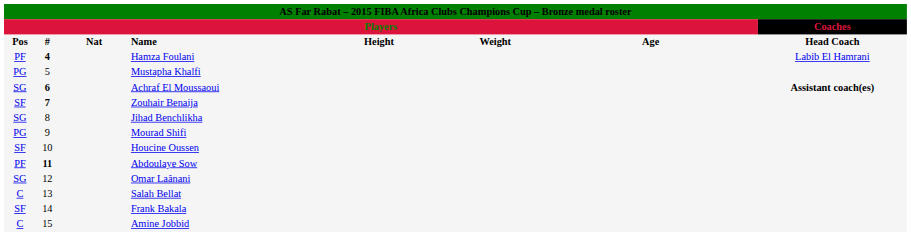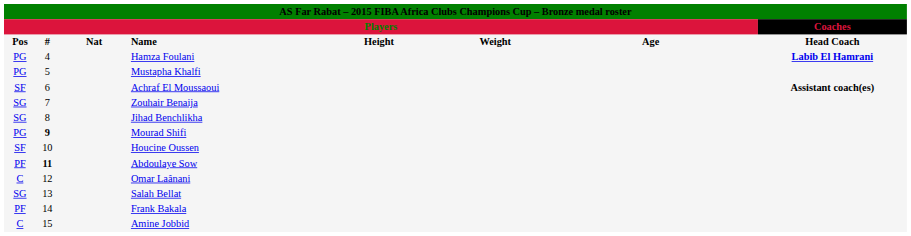Hamza Foulani | column 1: PF -> PG
Hamza Foulani | column 2: bold -> normal
Hamza Foulani | column 8: normal -> bold
Achraf El Moussaoui | column 1: SG -> SF
Achraf El Moussaoui | column 2: bold -> normal
Zouhair Benaija | column 1: SF -> SG
Zouhair Benaija | column 2: bold -> normal
Mourad Shifi | column 2: normal -> bold
Omar Laânani | column 1: SG -> C
Salah Bellat | column 1: C -> SG
Frank Bakala | column 1: SF -> PF
